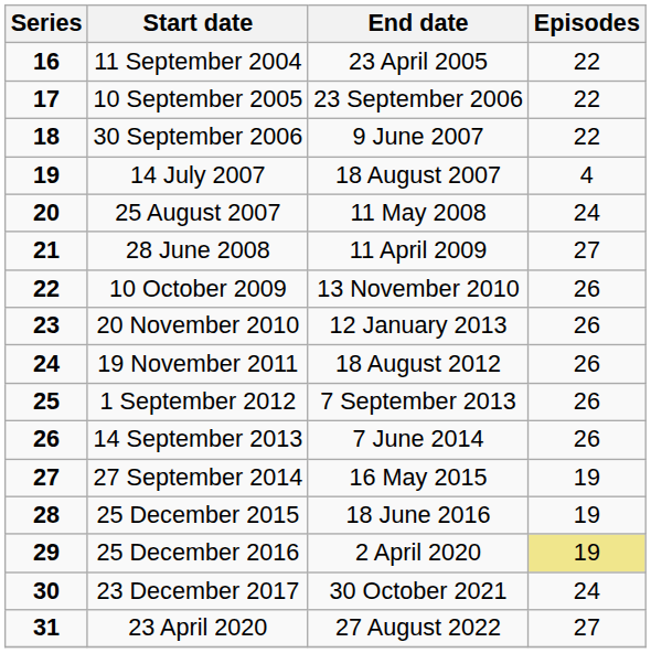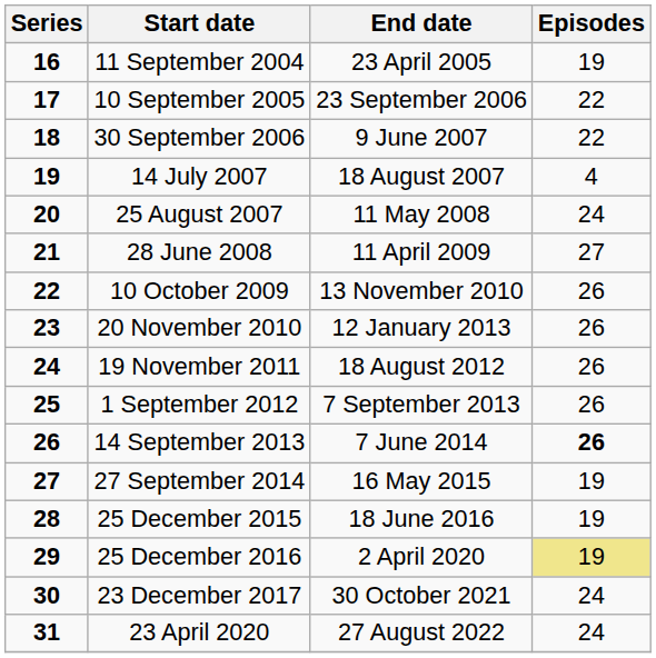11 September 2004 | Episodes: 22 -> 19
14 September 2013 | Episodes: normal -> bold
23 April 2020 | Episodes: 27 -> 24
